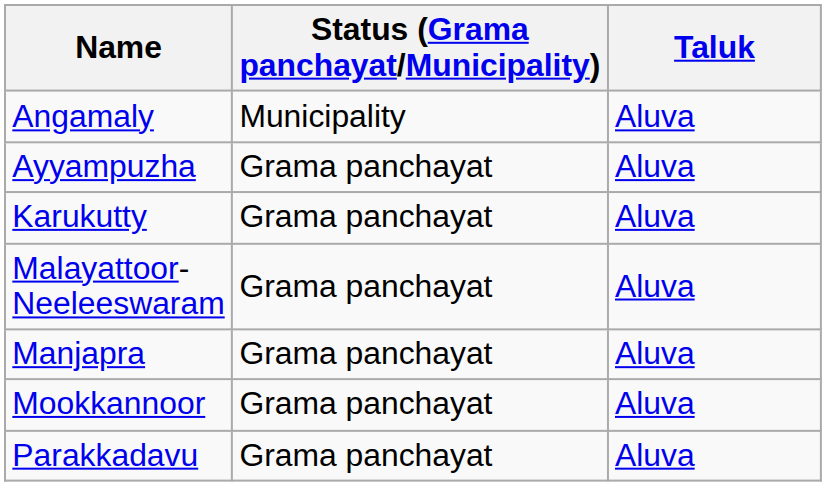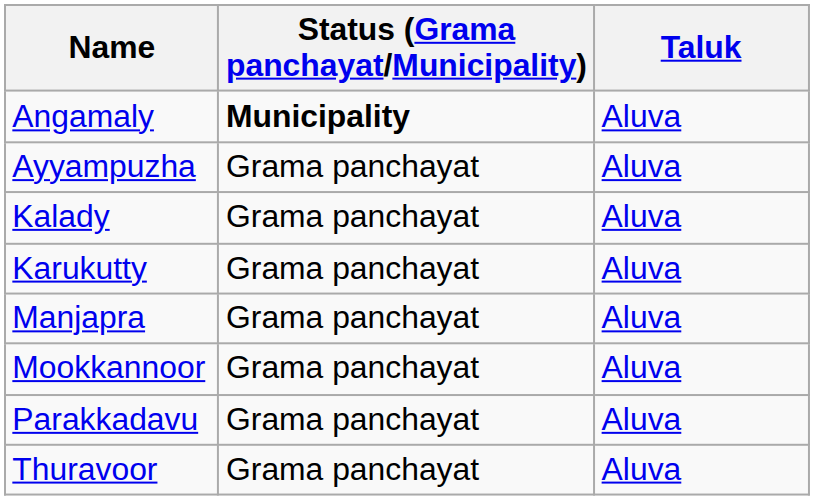Angamaly | Status (Grama panchayat/Municipality): normal -> bold
+ row: Kalady | Grama panchayat | Aluva
- row: Malayattoor-Neeleeswaram | Grama panchayat | Aluva
+ row: Thuravoor | Grama panchayat | Aluva
